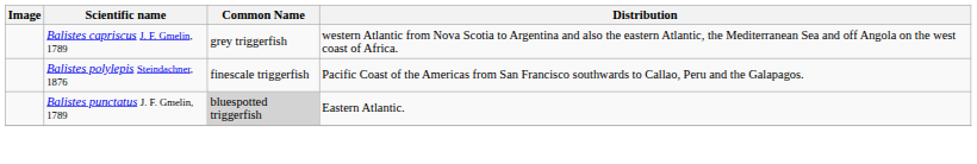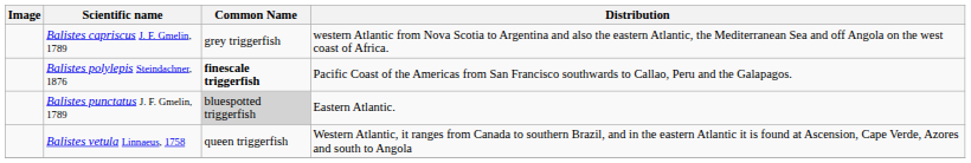Balistes polylepis Steindachner, 1876 | Common Name: normal -> bold
+ row: Balistes vetula Linnaeus, 1758 | queen triggerfish | Western Atlantic, it ranges from Canada to southern Brazil, and in the eastern Atlantic it is found at Ascension, Cape Verde, Azores and south to Angola
